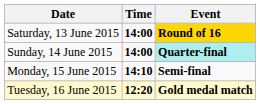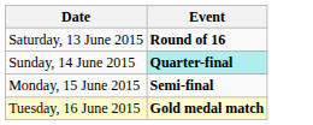- column: Time | 14:00 | 14:00 | 14:10 | 12:20
Saturday, 13 June 2015 | Event: gold background -> no background
